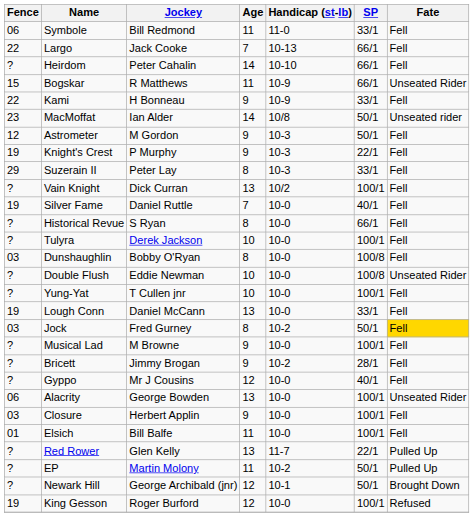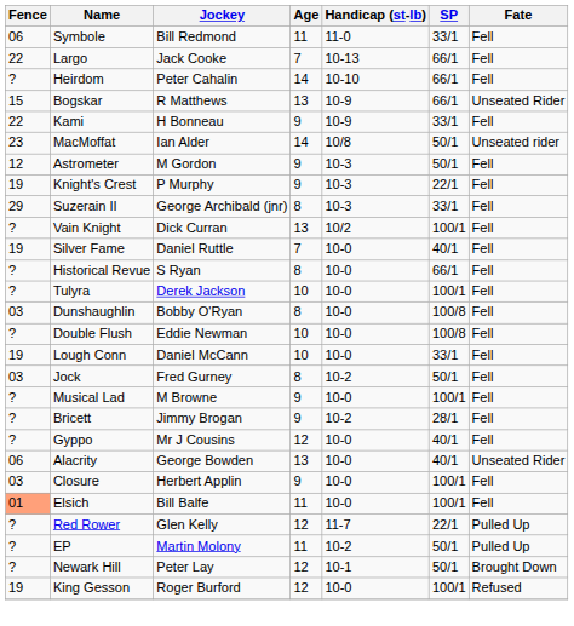Bogskar | Age: 11 -> 13
Suzerain II | Jockey: Peter Lay -> George Archibald (jnr)
Double Flush | Fate: Unseated Rider -> Fell
- row: ? | Yung-Yat | T Cullen jnr | 10 | 10-0 | 100/1 | Fell
Lough Conn | Age: 13 -> 10
Jock | Fate: gold background -> no background
Alacrity | SP: 100/1 -> 40/1
Elsich | Fence: no background -> lightsalmon background
Red Rower | Age: 13 -> 12
Newark Hill | Jockey: George Archibald (jnr) -> Peter Lay
